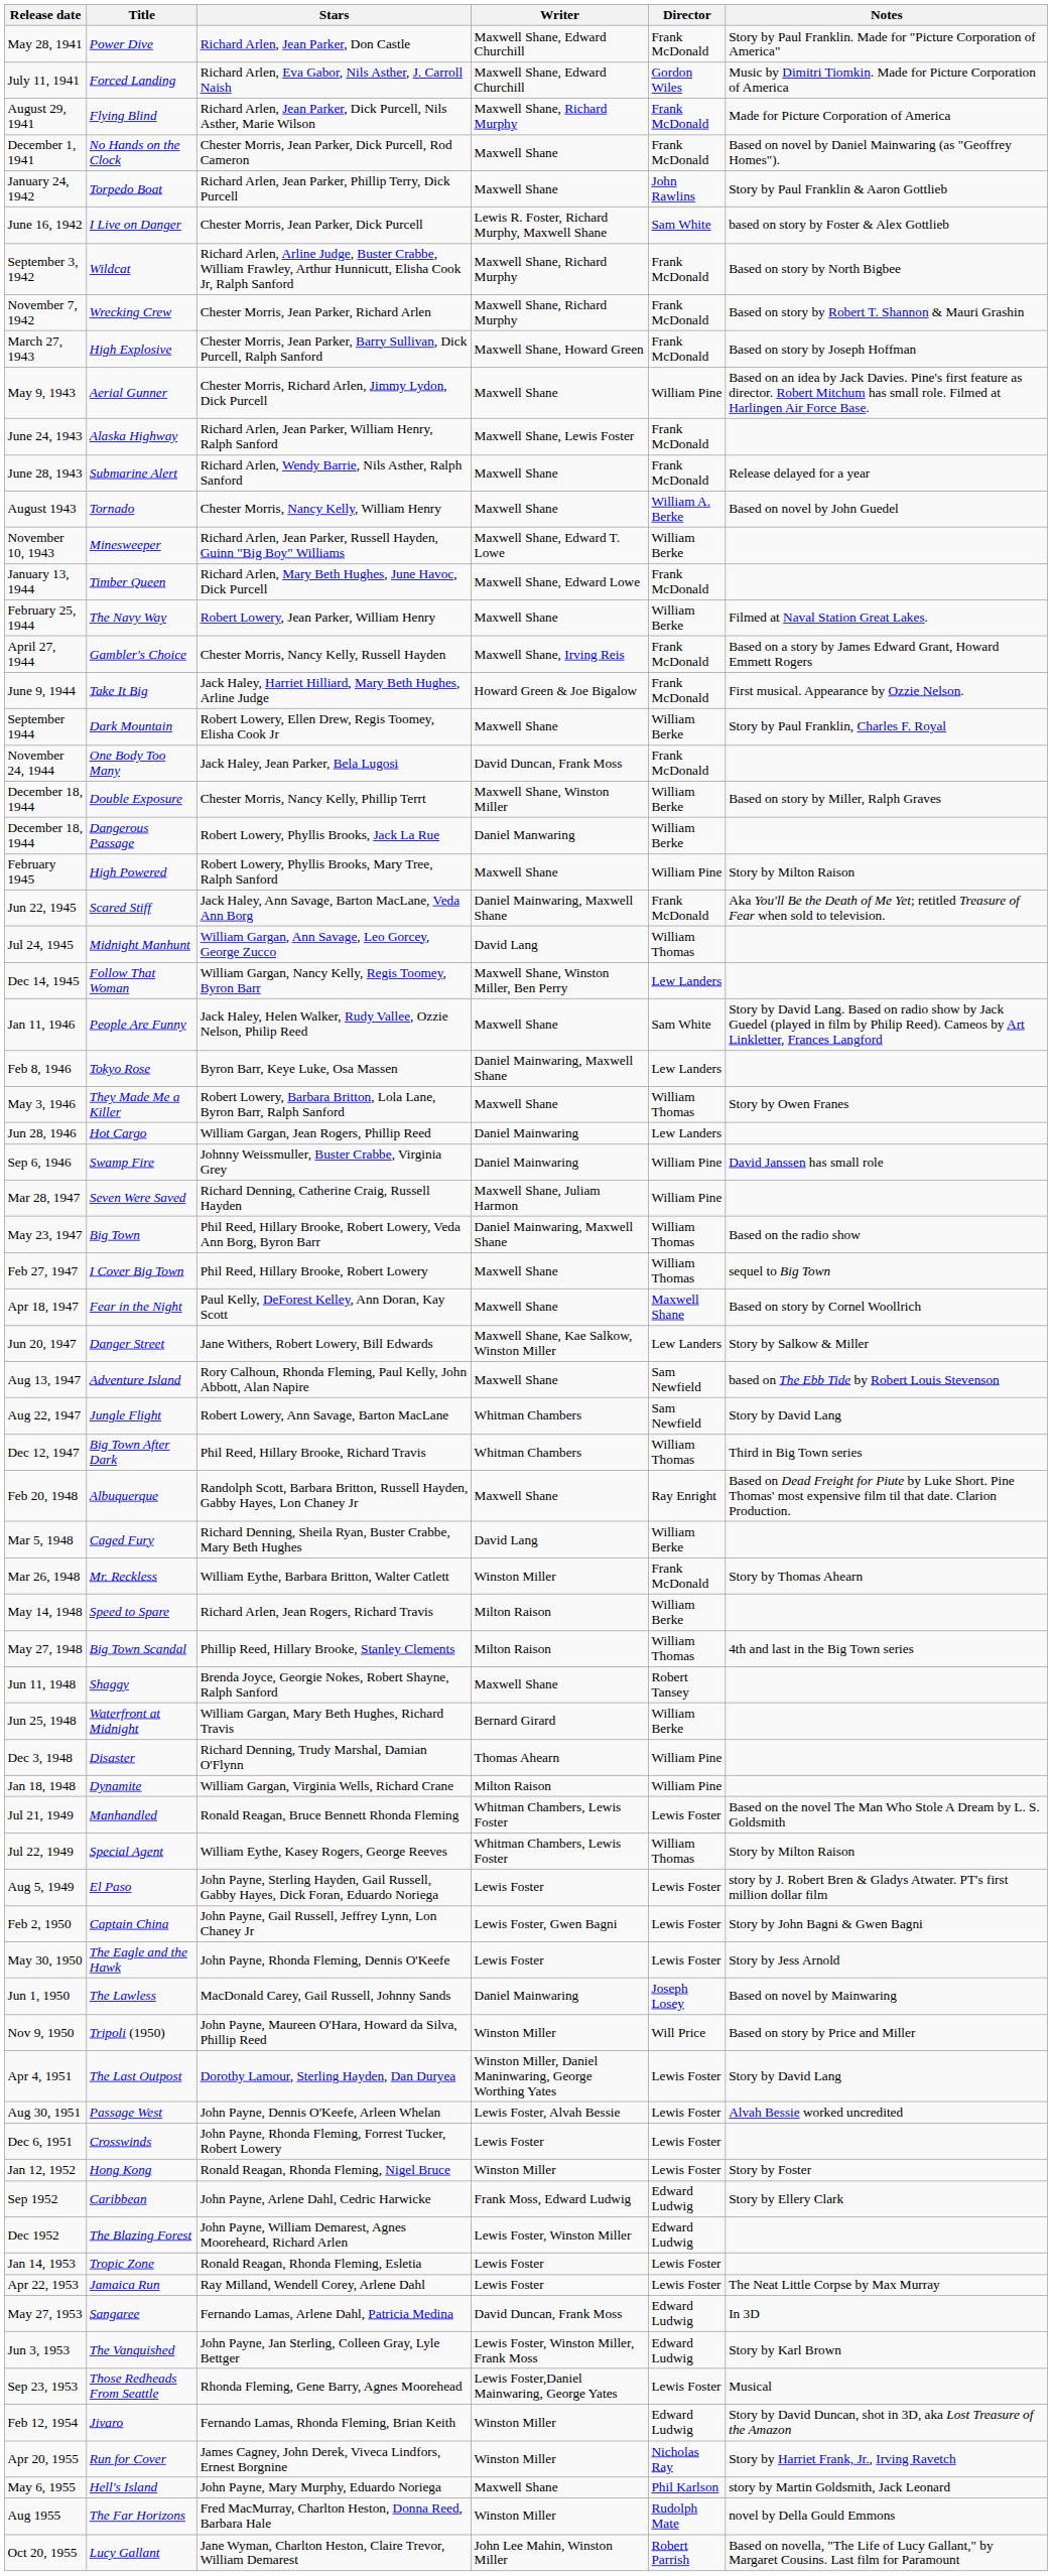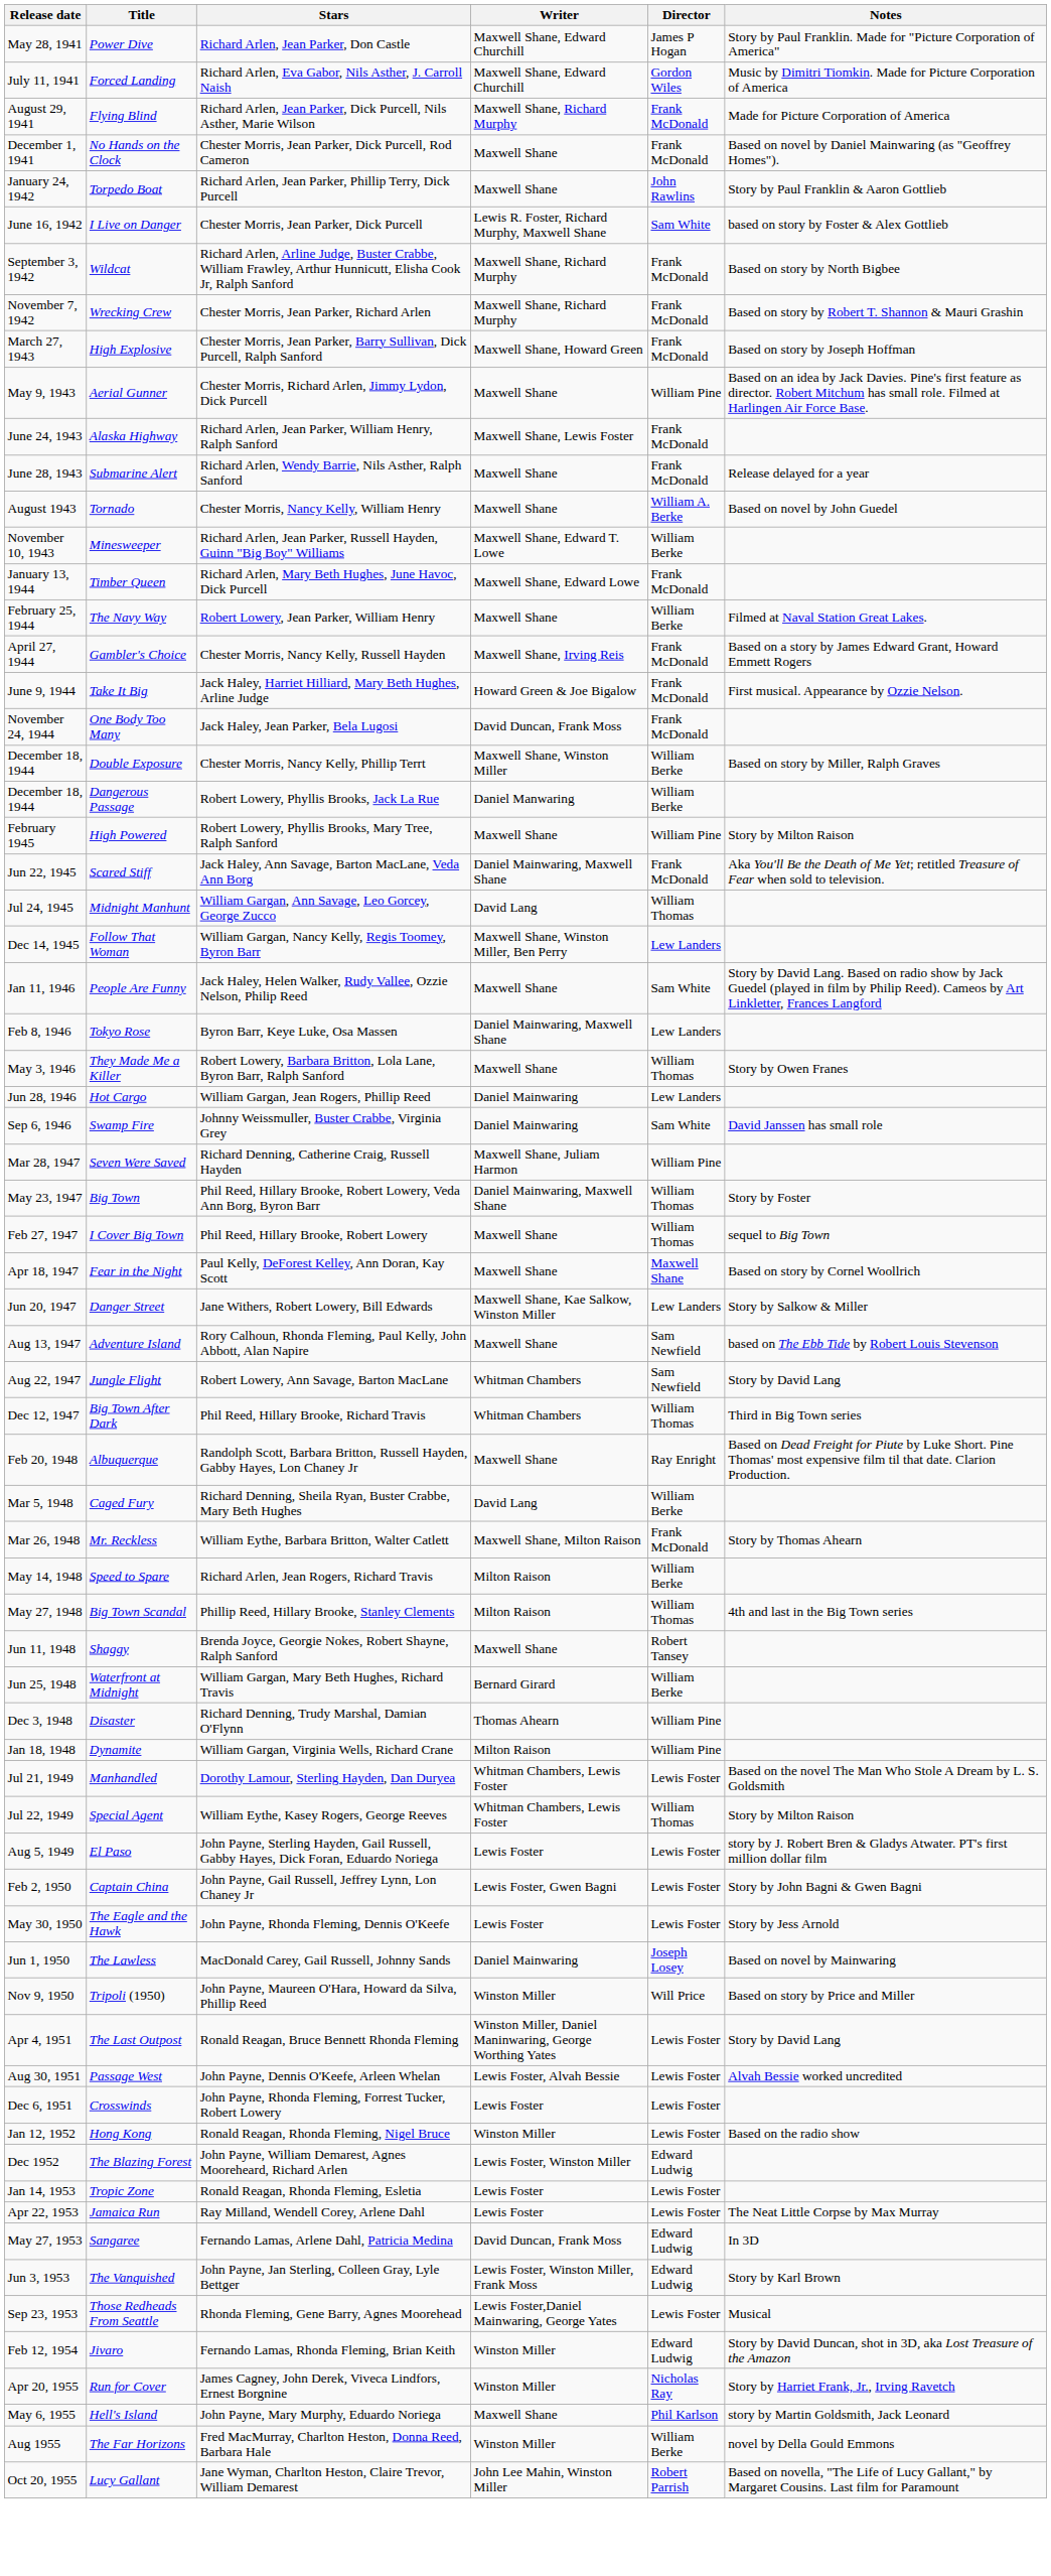Power Dive | Director: Frank McDonald -> James P Hogan
- row: September 1944 | Dark Mountain | Robert Lowery, Ellen Drew, Regis Toomey, Elisha Cook Jr | Maxwell Shane | William Berke | Story by Paul Franklin, Charles F. Royal
Swamp Fire | Director: William Pine -> Sam White
Big Town | Notes: Based on the radio show -> Story by Foster
Mr. Reckless | Writer: Winston Miller -> Maxwell Shane, Milton Raison
Manhandled | Stars: Ronald Reagan, Bruce Bennett Rhonda Fleming -> Dorothy Lamour, Sterling Hayden, Dan Duryea
The Last Outpost | Stars: Dorothy Lamour, Sterling Hayden, Dan Duryea -> Ronald Reagan, Bruce Bennett Rhonda Fleming
Hong Kong | Notes: Story by Foster -> Based on the radio show
- row: Sep 1952 | Caribbean | John Payne, Arlene Dahl, Cedric Harwicke | Frank Moss, Edward Ludwig | Edward Ludwig | Story by Ellery Clark
The Far Horizons | Director: Rudolph Mate -> William Berke
